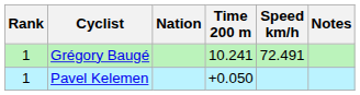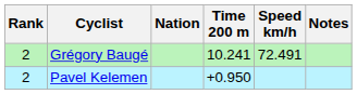Grégory Baugé | Rank: 1 -> 2
Pavel Kelemen | Rank: 1 -> 2
Pavel Kelemen | Time 200 m: +0.050 -> +0.950
